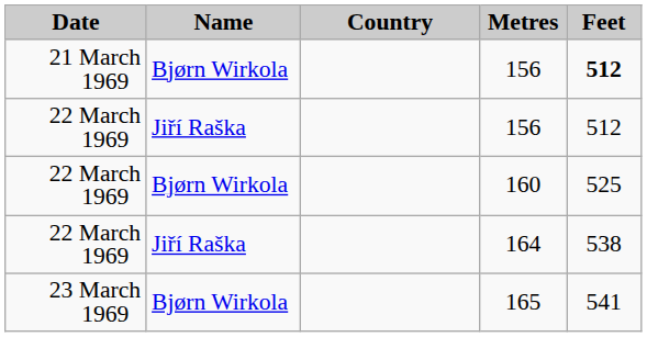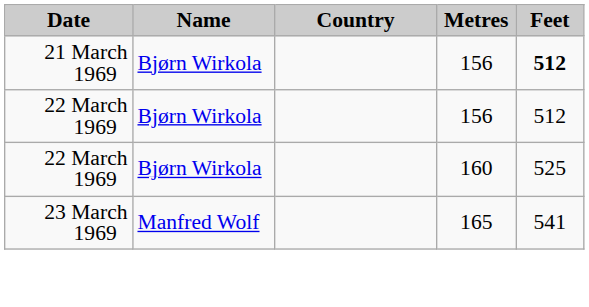22 March 1969 / 156 | Name: Jiří Raška -> Bjørn Wirkola
- row: 22 March 1969 | Jiří Raška | 164 | 538
165 | Name: Bjørn Wirkola -> Manfred Wolf
